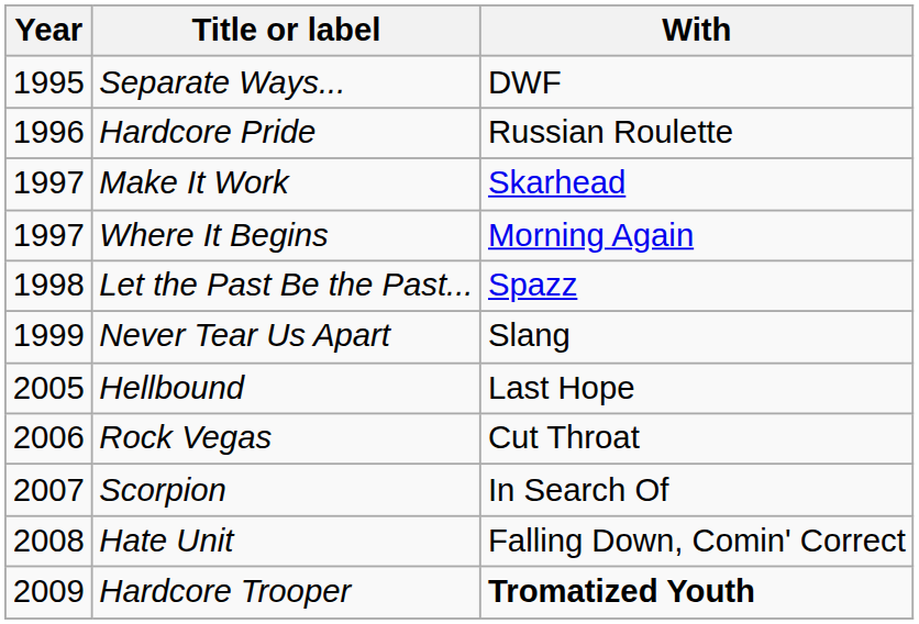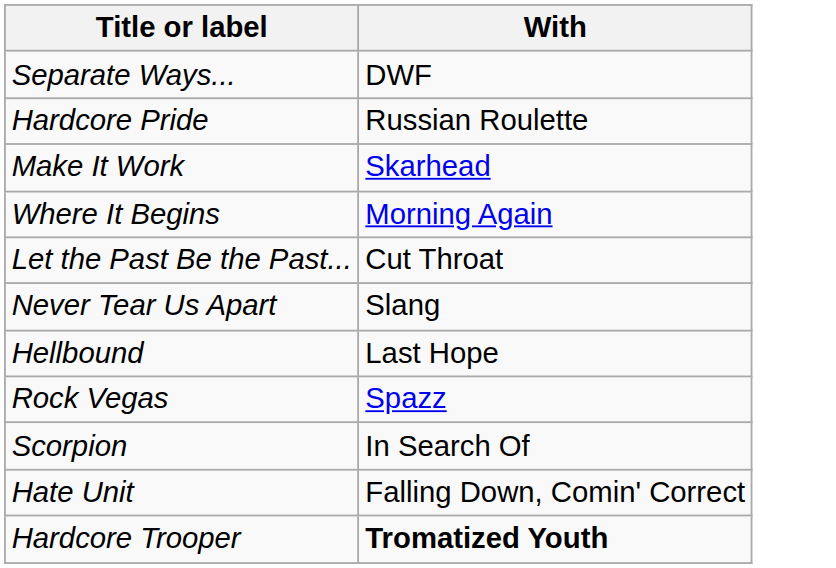- column: Year | 1995 | 1996 | 1997 | 1997 | 1998 | 1999 | 2005 | 2006 | 2007 | 2008 | 2009
Let the Past Be the Past... | With: Spazz -> Cut Throat
Rock Vegas | With: Cut Throat -> Spazz
